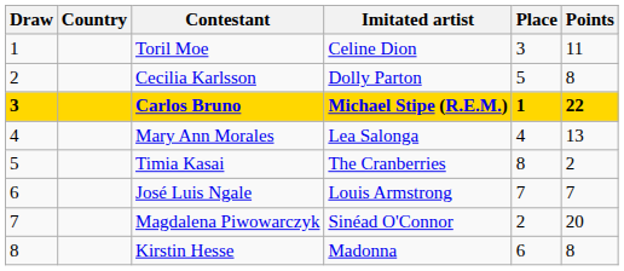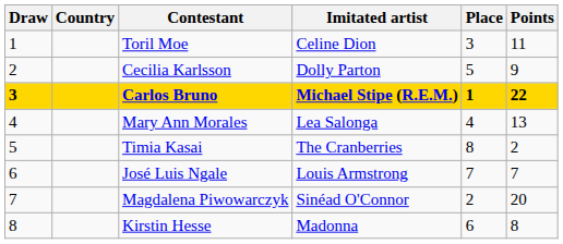Cecilia Karlsson | Points: 8 -> 9
